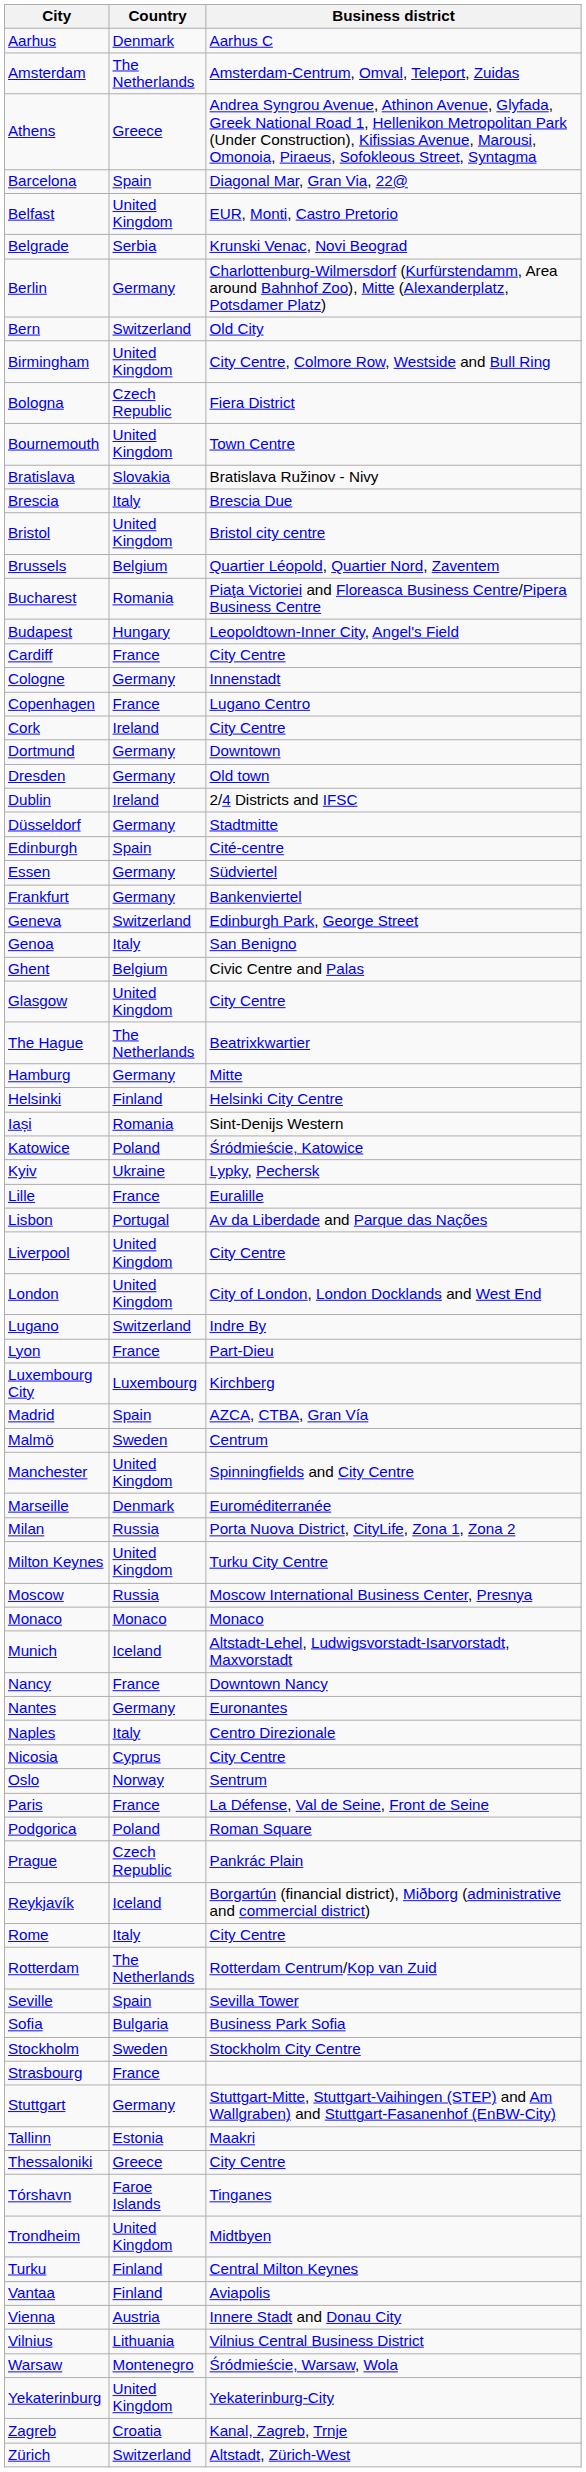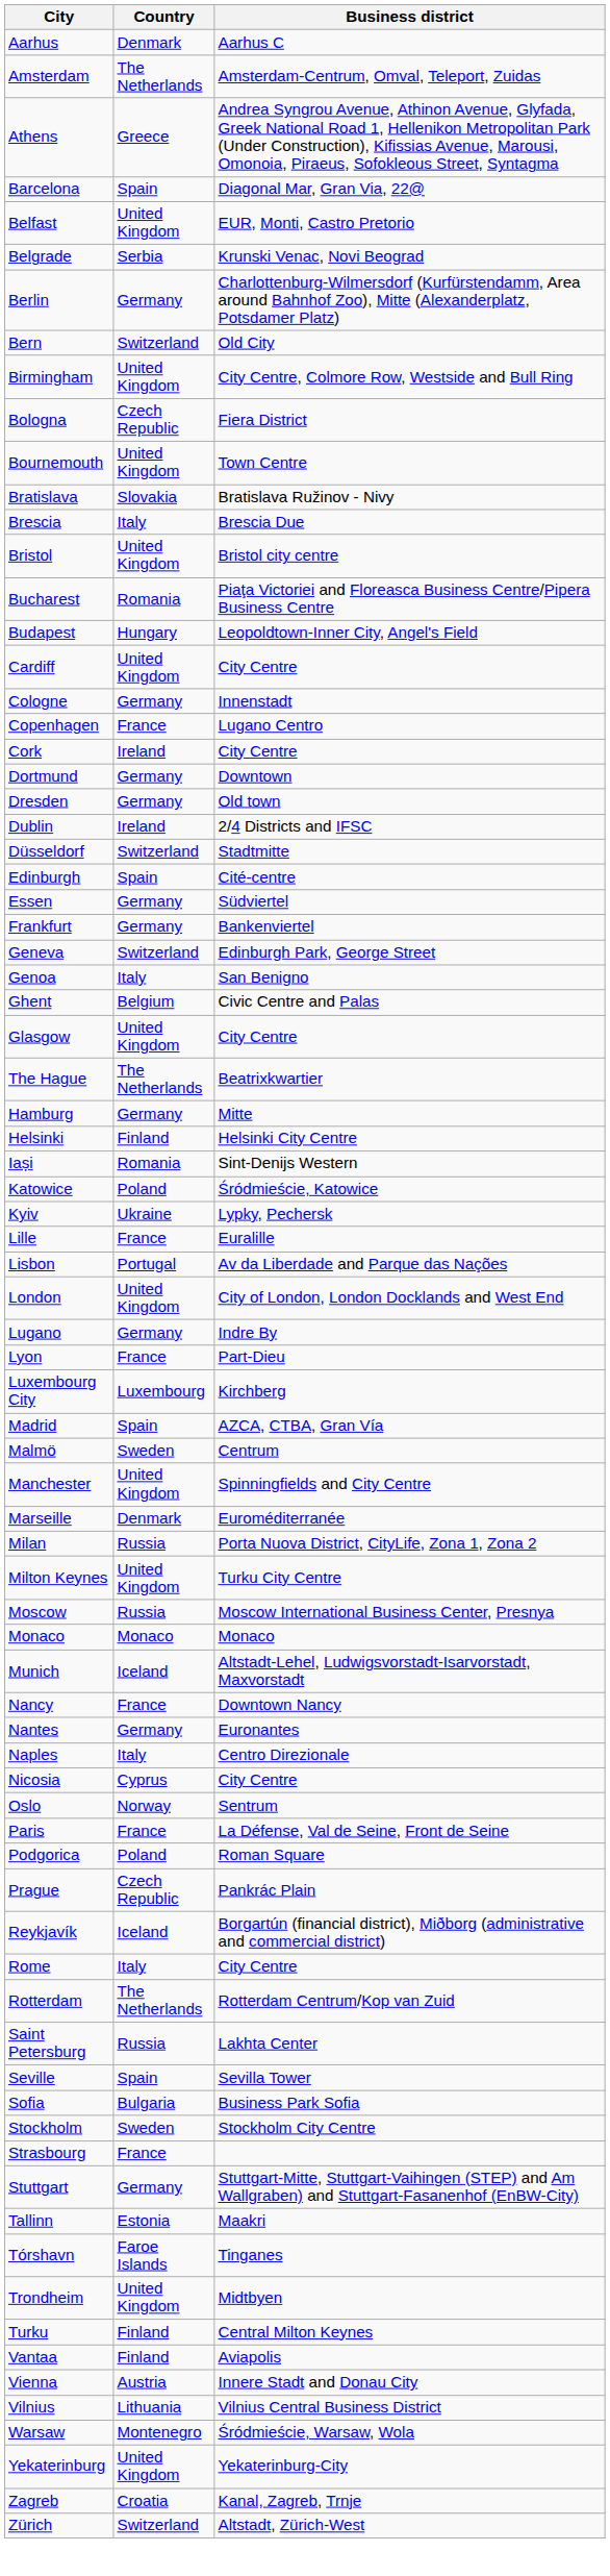- row: Brussels | Belgium | Quartier Léopold, Quartier Nord, Zaventem
Cardiff | Country: France -> United Kingdom
Düsseldorf | Country: Germany -> Switzerland
- row: Liverpool | United Kingdom | City Centre
Lugano | Country: Switzerland -> Germany
+ row: Saint Petersburg | Russia | Lakhta Center
- row: Thessaloniki | Greece | City Centre
